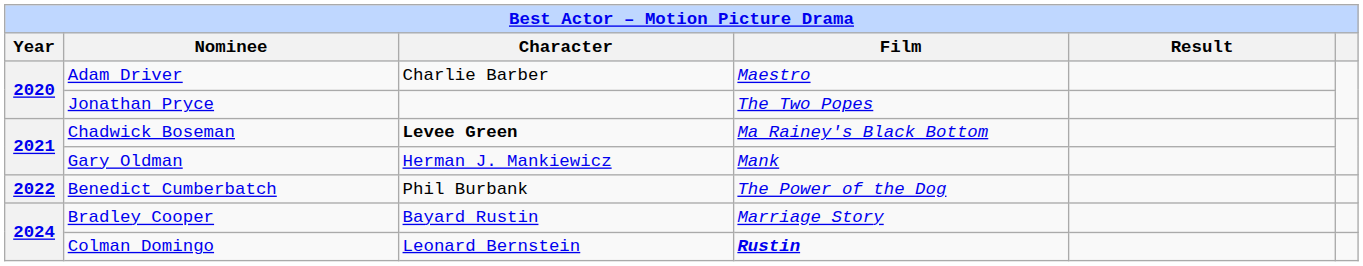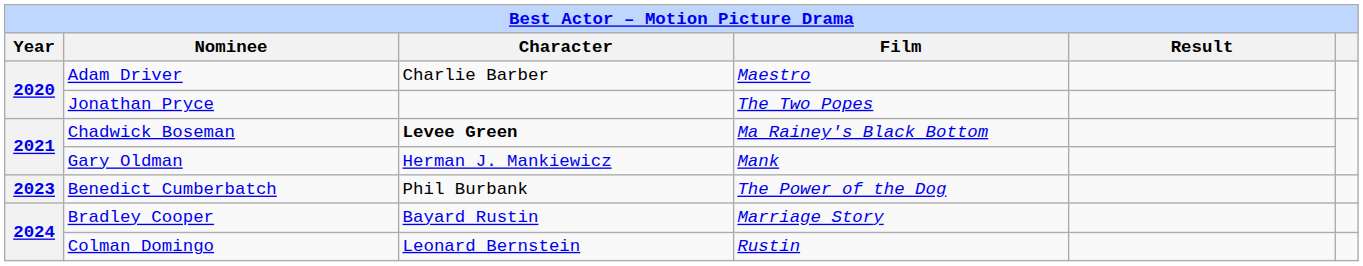Benedict Cumberbatch | Year: 2022 -> 2023
Colman Domingo | Film: bold -> normal
